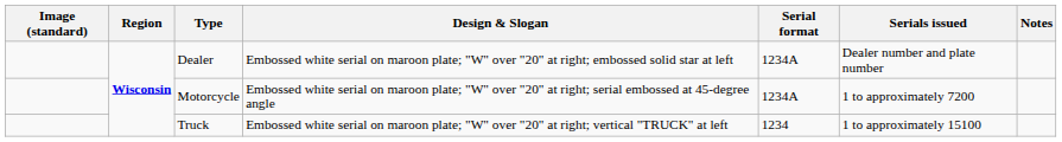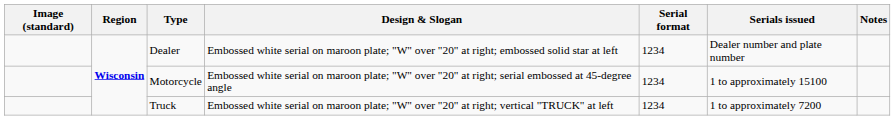Dealer | Serial format: 1234A -> 1234
Motorcycle | Serial format: 1234A -> 1234
Motorcycle | Serials issued: 1 to approximately 7200 -> 1 to approximately 15100
Truck | Serials issued: 1 to approximately 15100 -> 1 to approximately 7200
